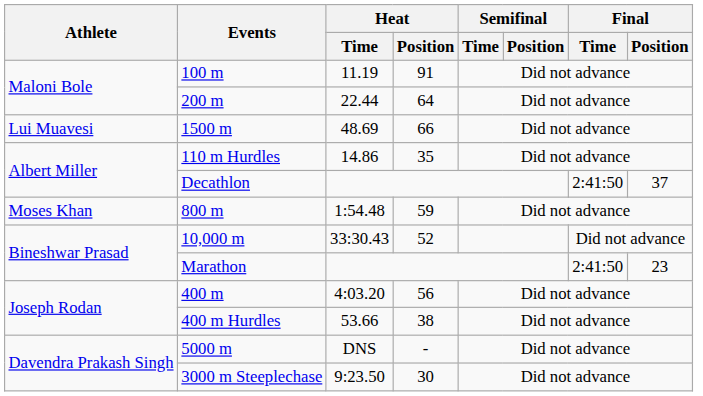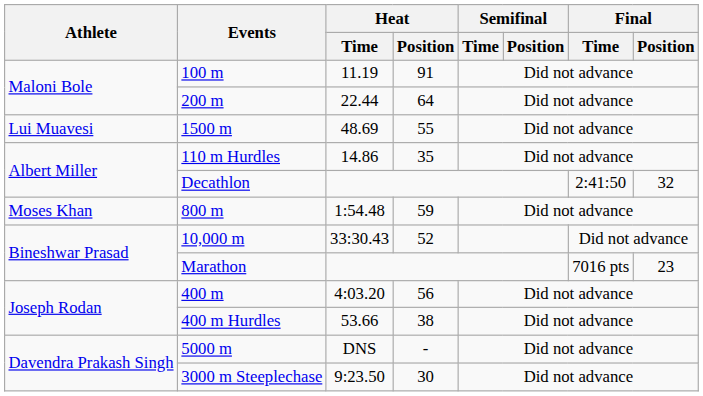1500 m | Heat / Position: 66 -> 55
Decathlon | Final / Position: 37 -> 32
Marathon | Final / Time: 2:41:50 -> 7016 pts
